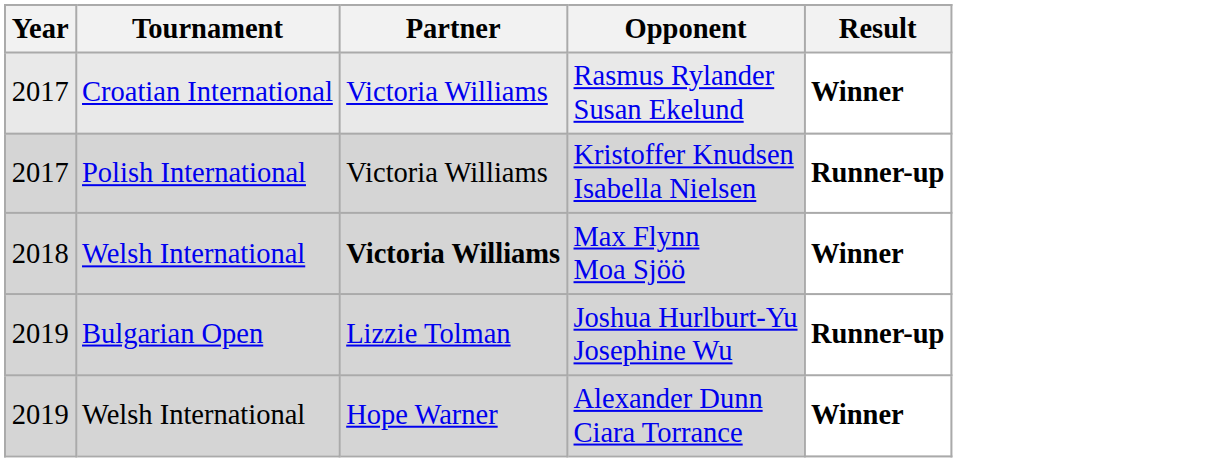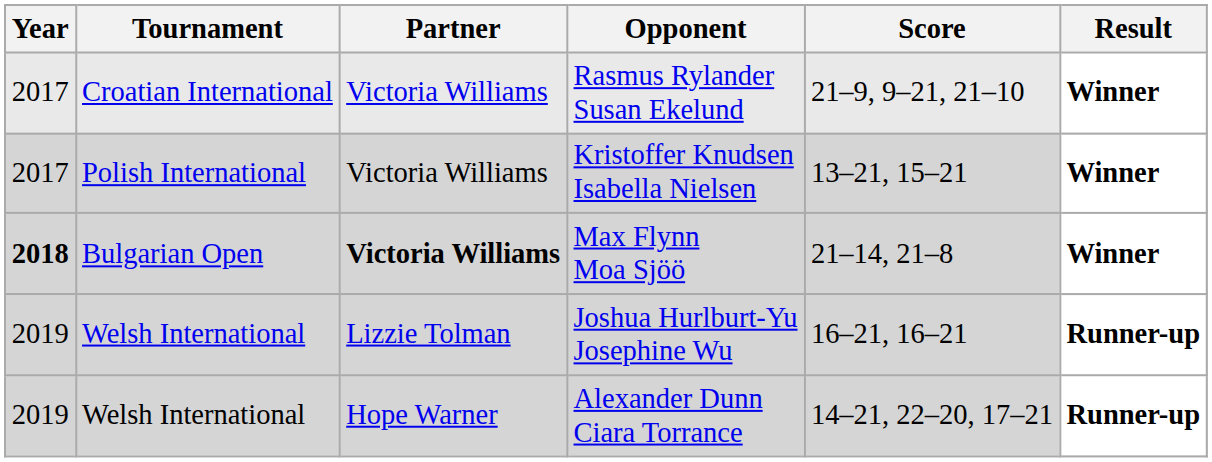+ column: Score | 21–9, 9–21, 21–10 | 13–21, 15–21 | 21–14, 21–8 | 16–21, 16–21 | 14–21, 22–20, 17–21
Kristoffer Knudsen Isabella Nielsen | Result: Runner-up -> Winner
Max Flynn Moa Sjöö | Year: normal -> bold
Max Flynn Moa Sjöö | Tournament: Welsh International -> Bulgarian Open
Joshua Hurlburt-Yu Josephine Wu | Tournament: Bulgarian Open -> Welsh International
Alexander Dunn Ciara Torrance | Result: Winner -> Runner-up
